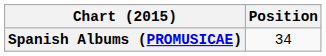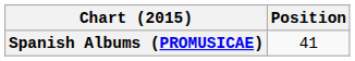Spanish Albums (PROMUSICAE) | Position: 34 -> 41
